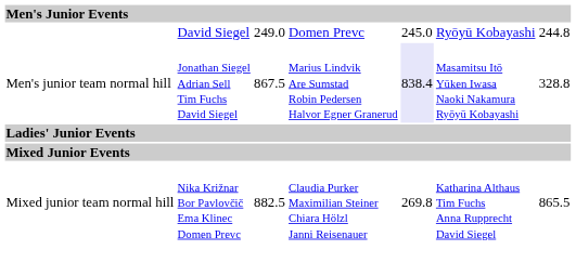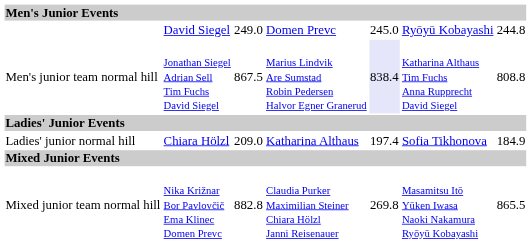Men's junior team normal hill | column 6: Masamitsu Itō Yūken Iwasa Naoki Nakamura Ryōyū Kobayashi -> Katharina Althaus Tim Fuchs Anna Rupprecht David Siegel
Men's junior team normal hill | column 7: 328.8 -> 808.8
+ row: Ladies' junior normal hill | Chiara Hölzl | 209.0 | Katharina Althaus | 197.4 | Sofia Tikhonova | 184.9
Mixed junior team normal hill | column 3: 882.5 -> 882.8
Mixed junior team normal hill | column 6: Katharina Althaus Tim Fuchs Anna Rupprecht David Siegel -> Masamitsu Itō Yūken Iwasa Naoki Nakamura Ryōyū Kobayashi
